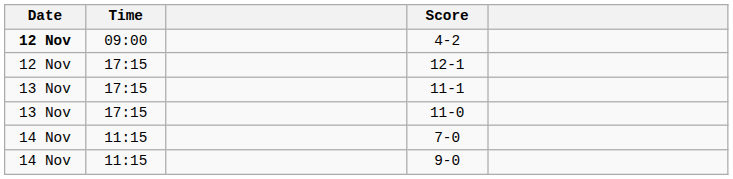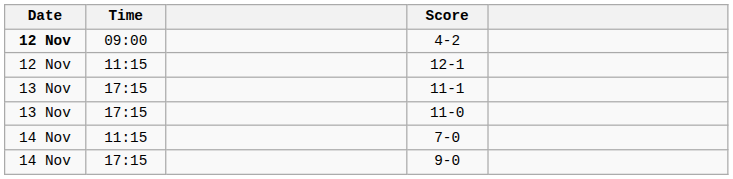12-1 | Time: 17:15 -> 11:15
9-0 | Time: 11:15 -> 17:15
